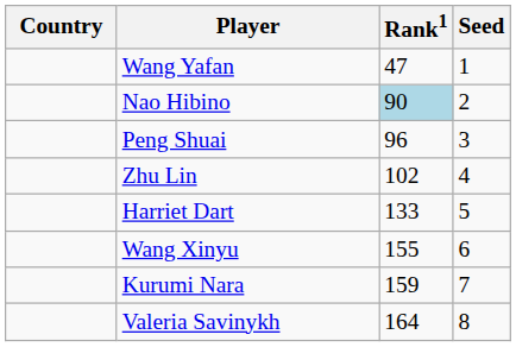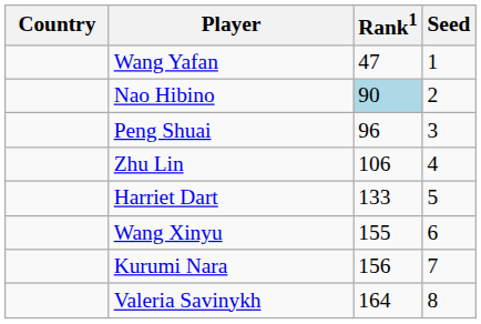Zhu Lin | Rank1: 102 -> 106
Kurumi Nara | Rank1: 159 -> 156
